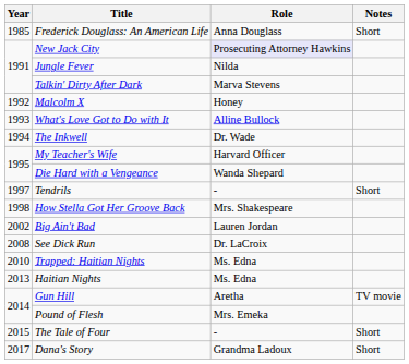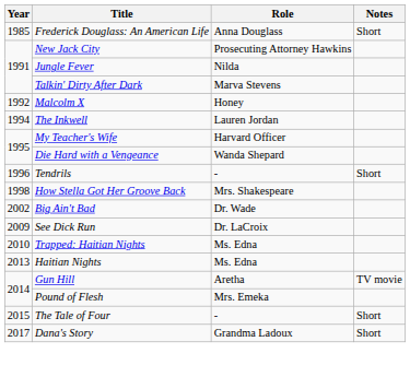New Jack City | Role: lavender background -> no background
- row: 1993 | What's Love Got to Do with It | Alline Bullock
The Inkwell | Role: Dr. Wade -> Lauren Jordan
Tendrils | Year: 1997 -> 1996
Big Ain't Bad | Role: Lauren Jordan -> Dr. Wade
See Dick Run | Year: 2008 -> 2009
